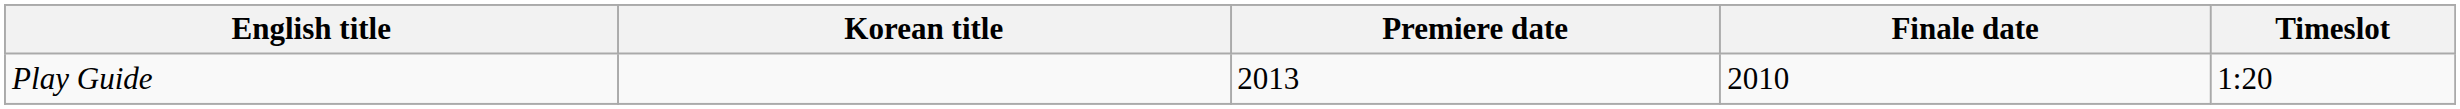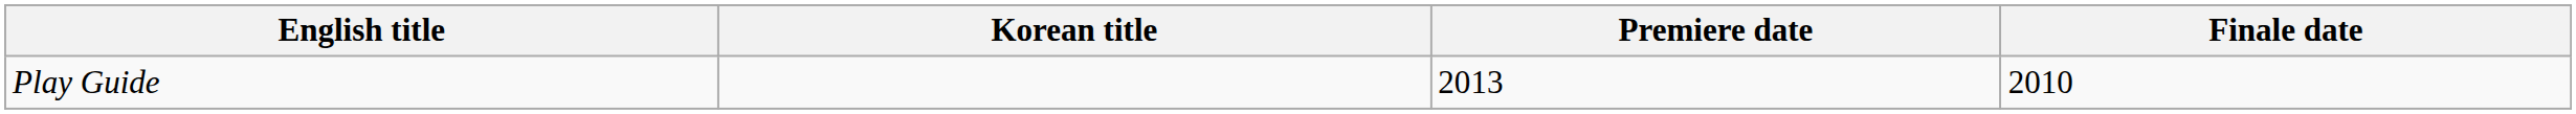- column: Timeslot | 1:20
